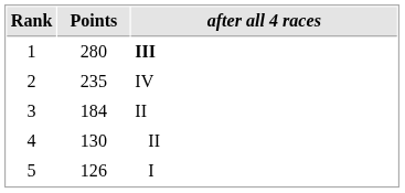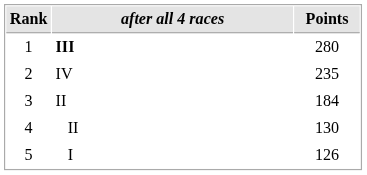columns swapped: after all 4 races <-> Points
